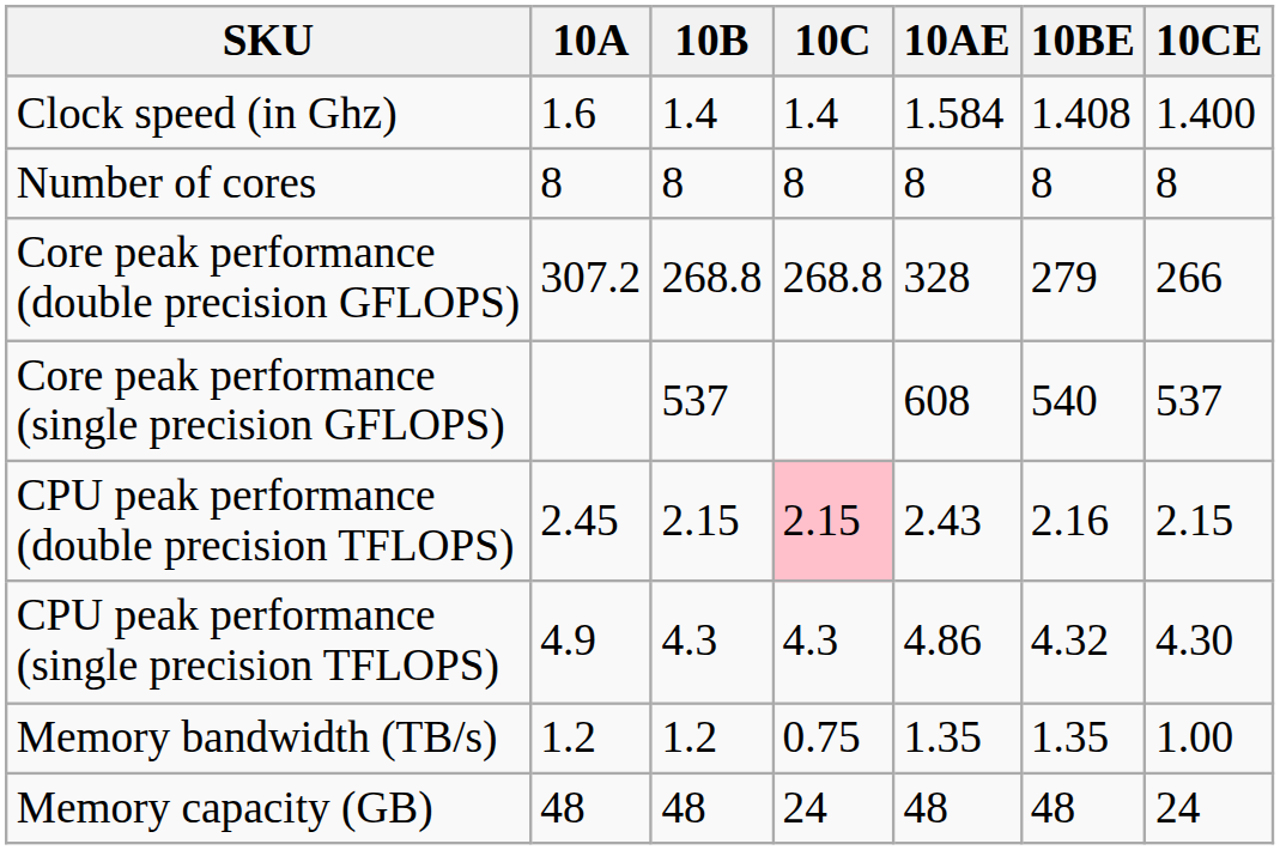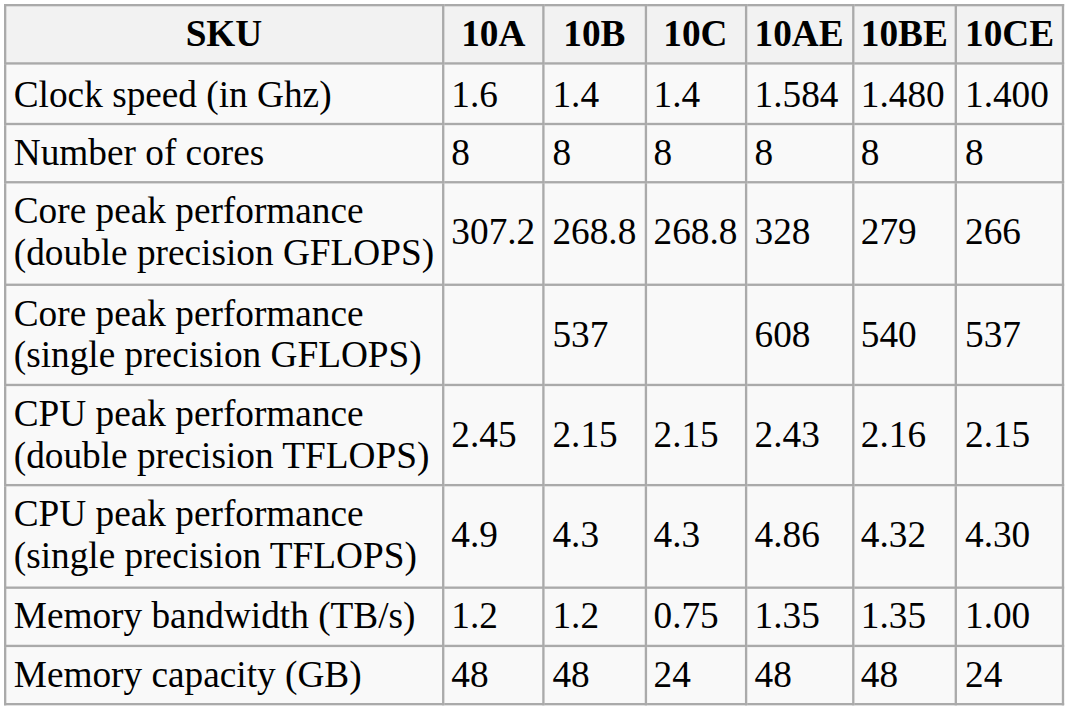Clock speed (in Ghz) | 10BE: 1.408 -> 1.480
CPU peak performance (double precision TFLOPS) | 10C: pink background -> no background
